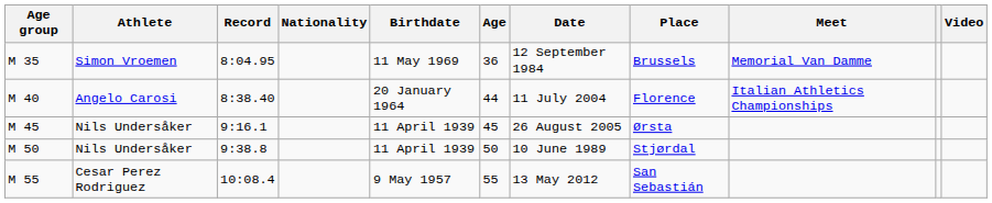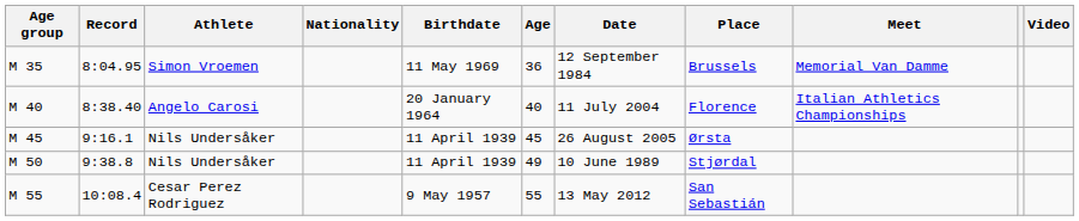columns swapped: Record <-> Athlete
M 40 | Age: 44 -> 40
M 50 | Age: 50 -> 49
